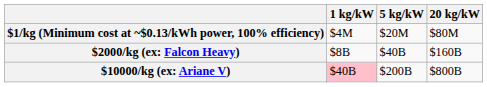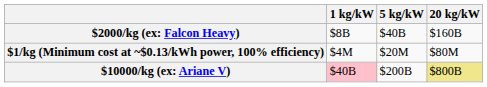rows swapped: $1/kg (Minimum cost at ~$0.13/kWh power, 100% efficiency) <-> $2000/kg (ex: Falcon Heavy)
$10000/kg (ex: Ariane V) | 20 kg/kW: no background -> khaki background
